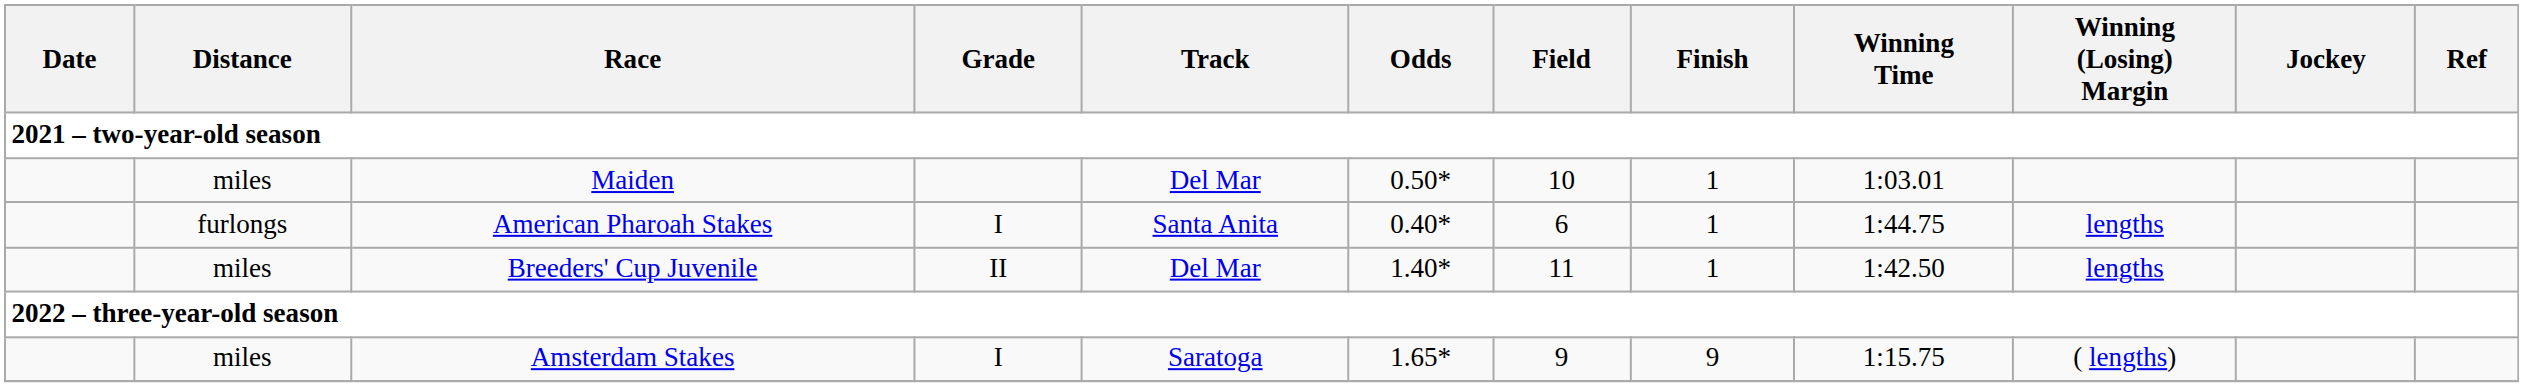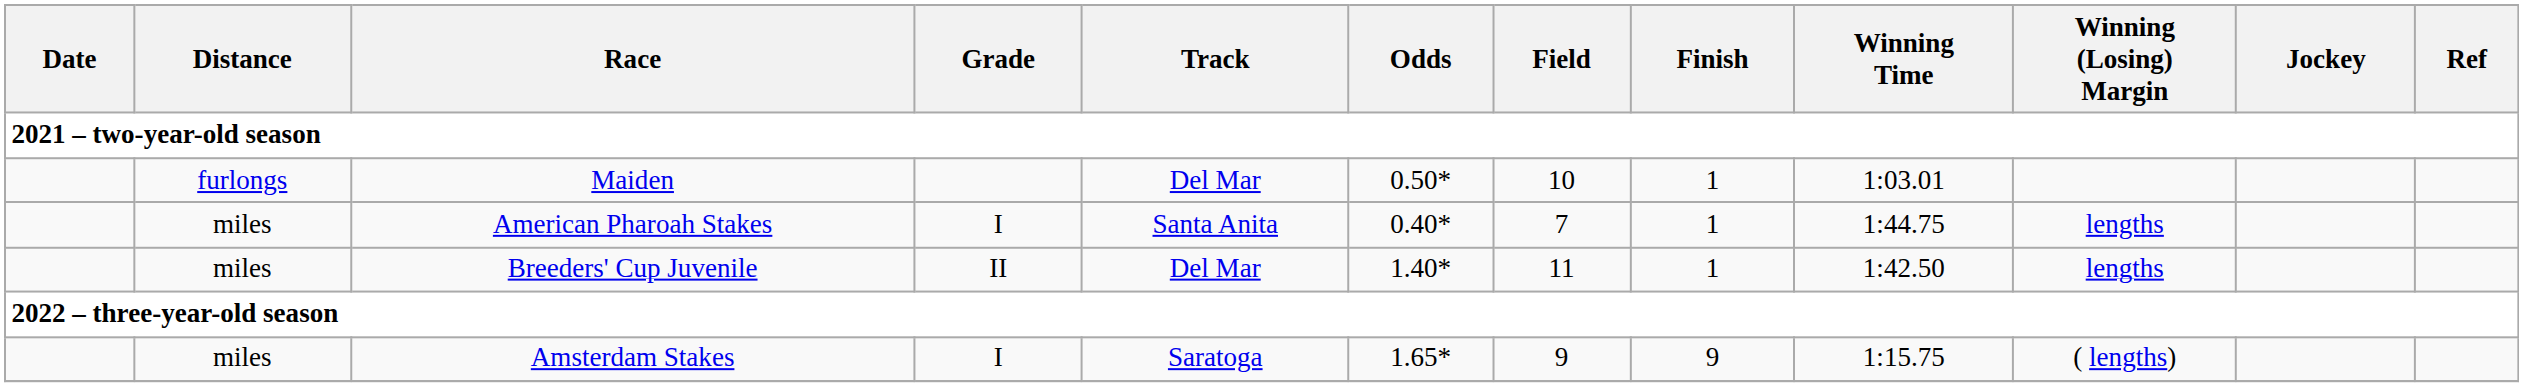Maiden | Distance: miles -> furlongs
American Pharoah Stakes | Distance: furlongs -> miles
American Pharoah Stakes | Field: 6 -> 7
